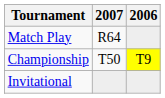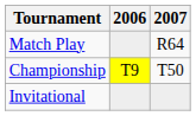columns swapped: 2006 <-> 2007
